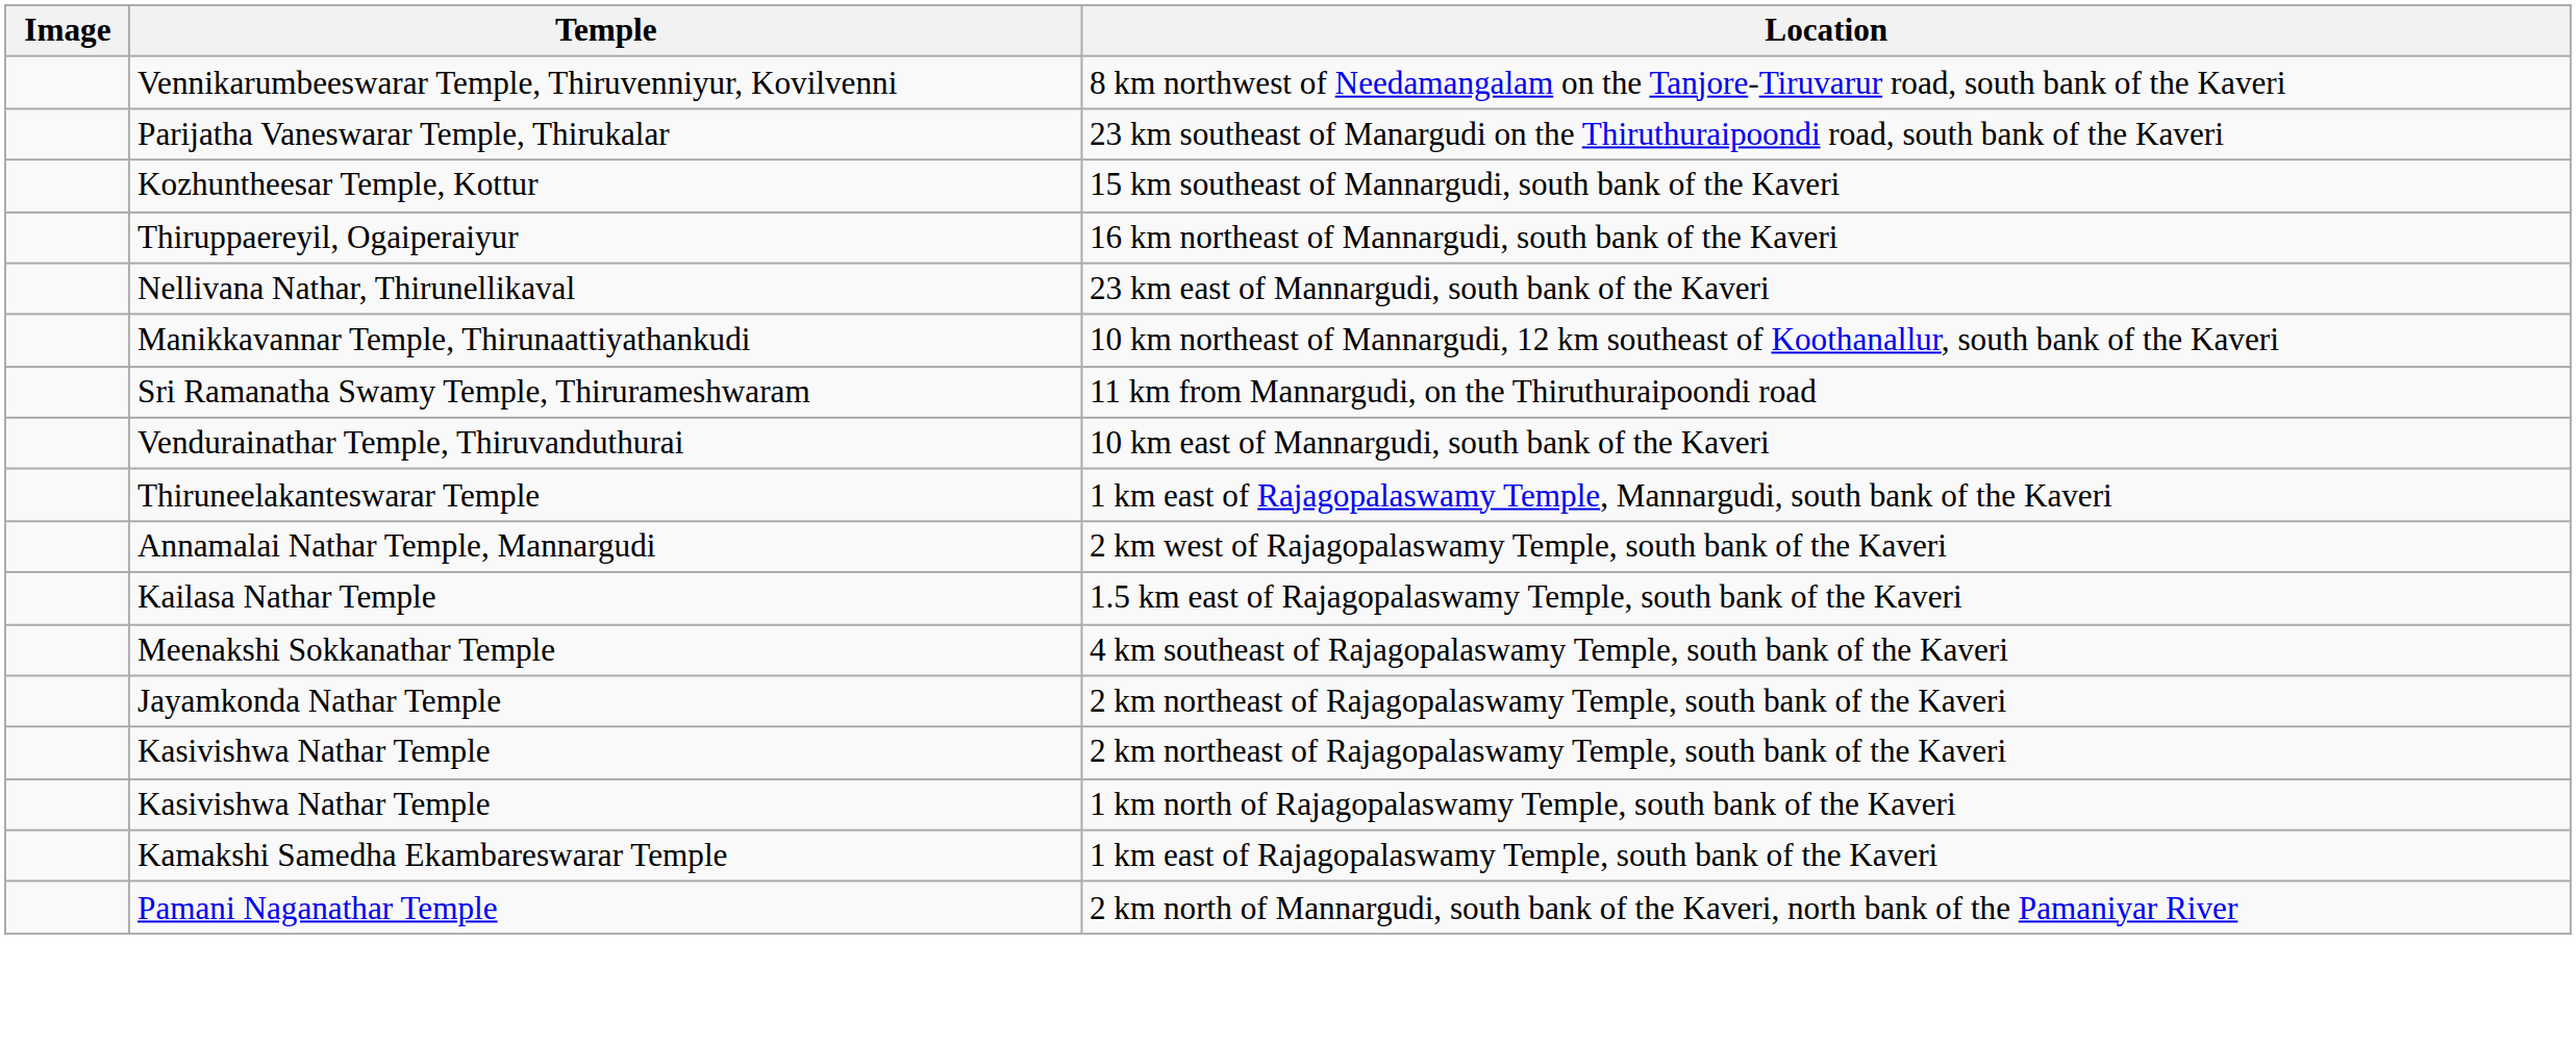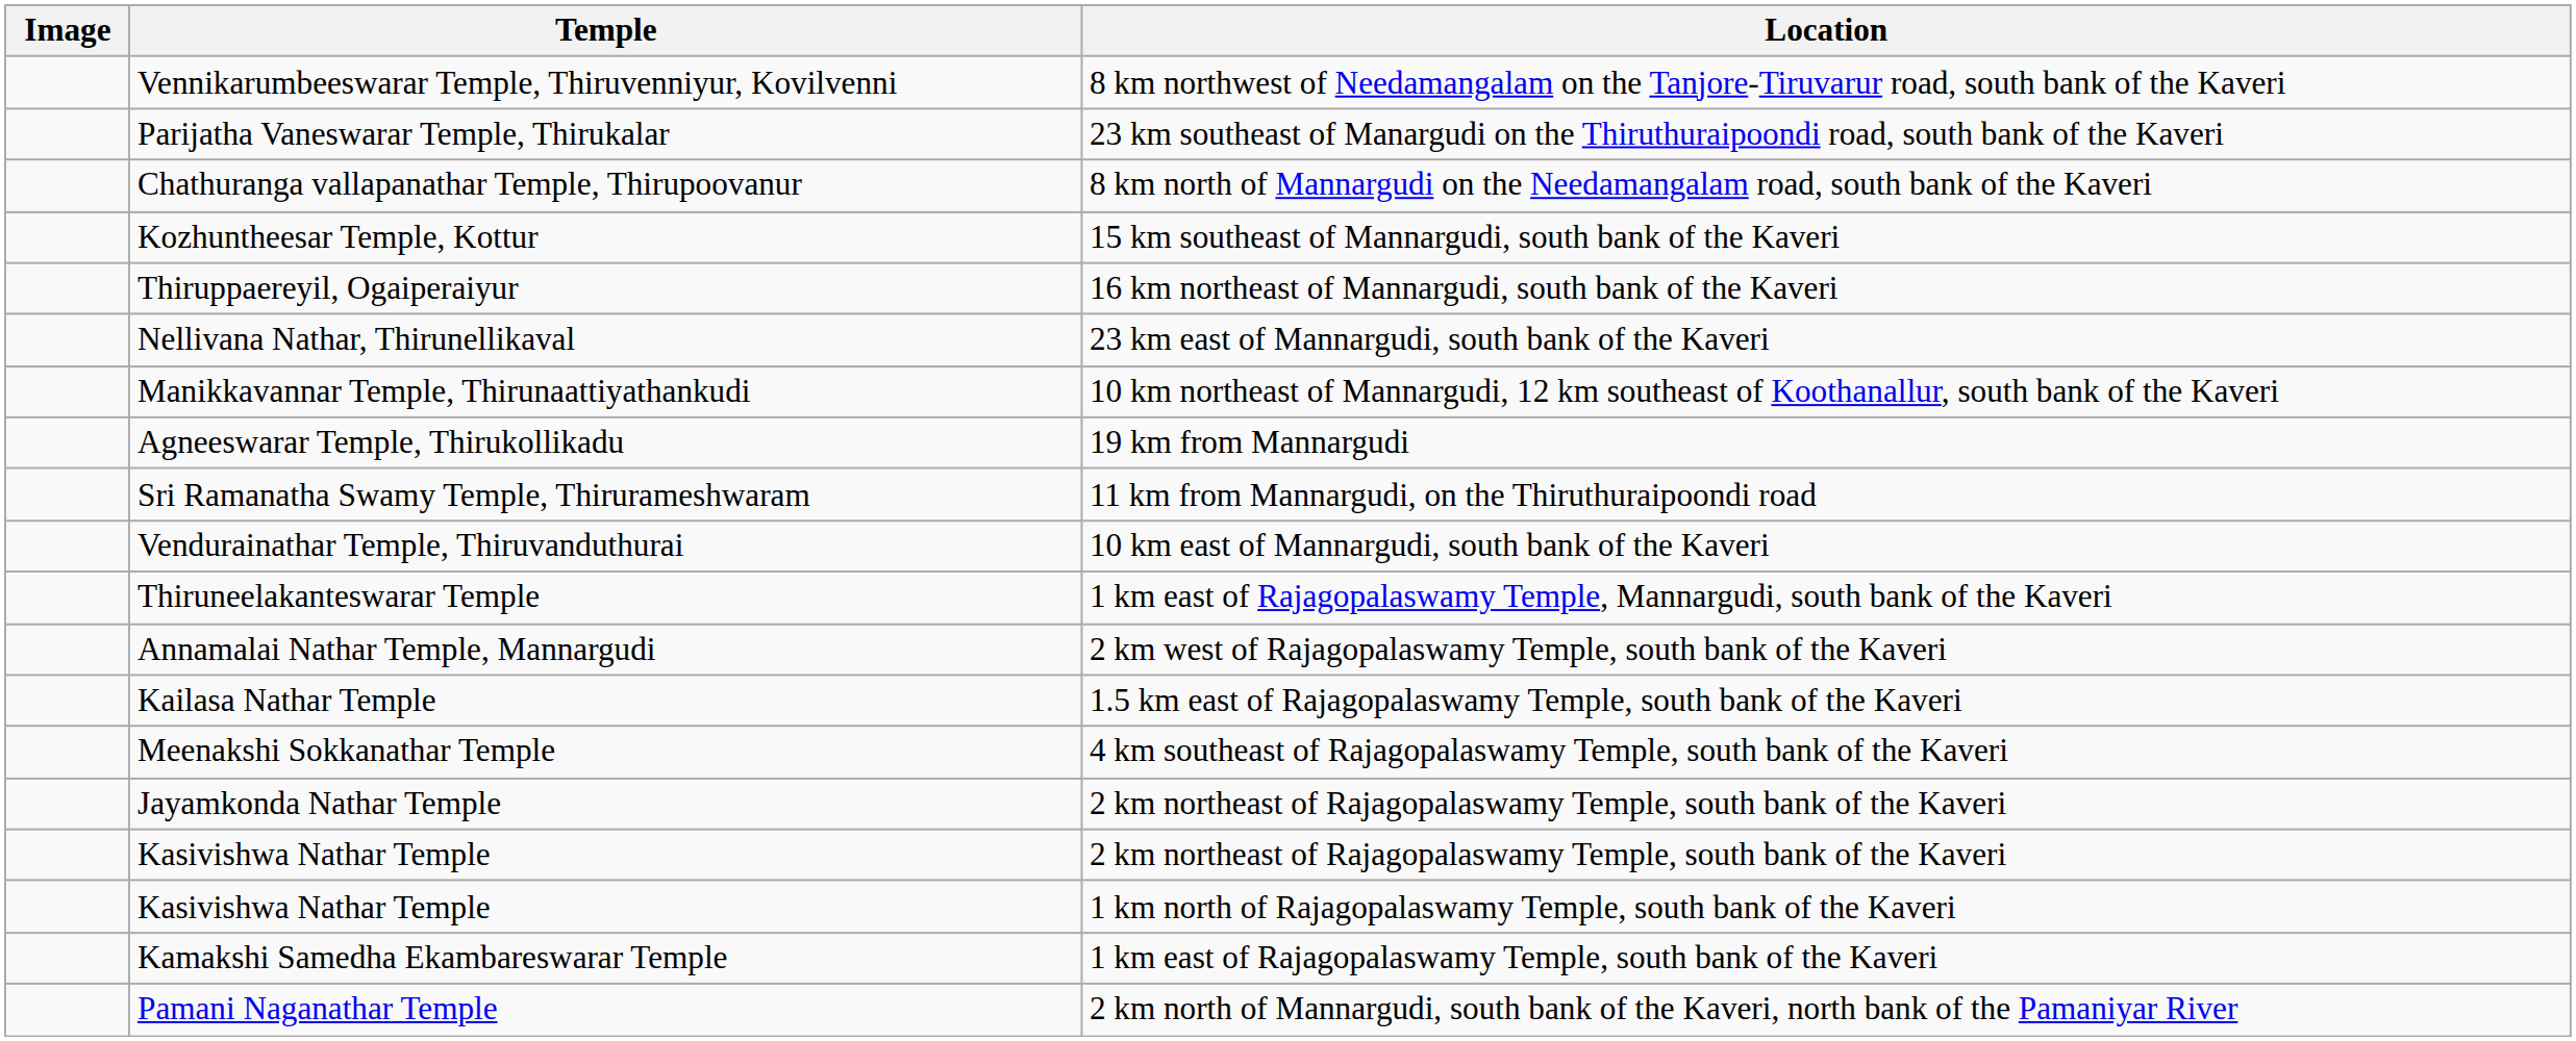+ row: Chathuranga vallapanathar Temple, Thirupoovanur | 8 km north of Mannargudi on the Needamangalam road, south bank of the Kaveri
+ row: Agneeswarar Temple, Thirukollikadu | 19 km from Mannargudi
